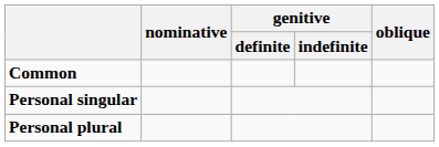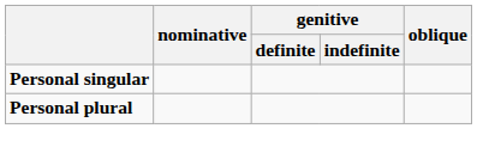- row: Common
